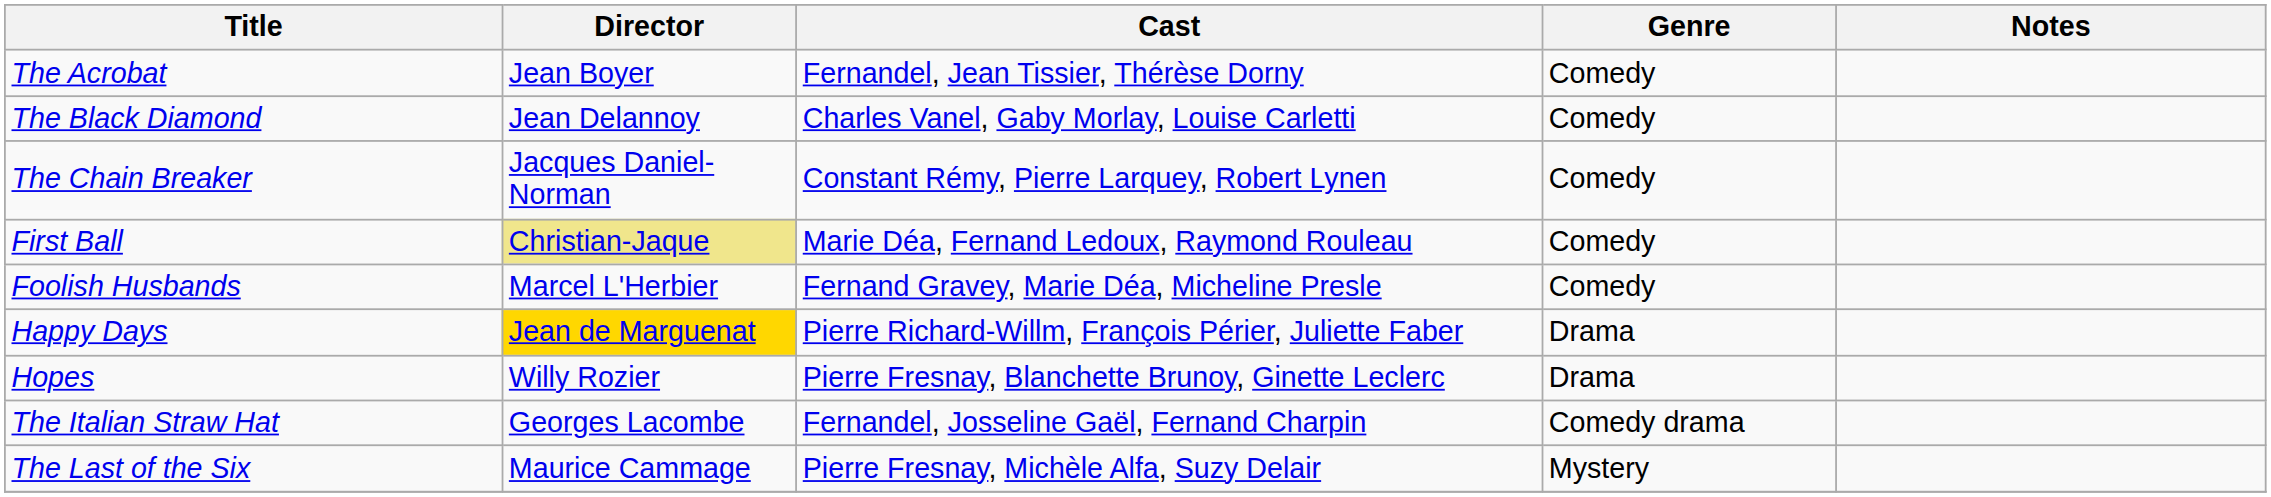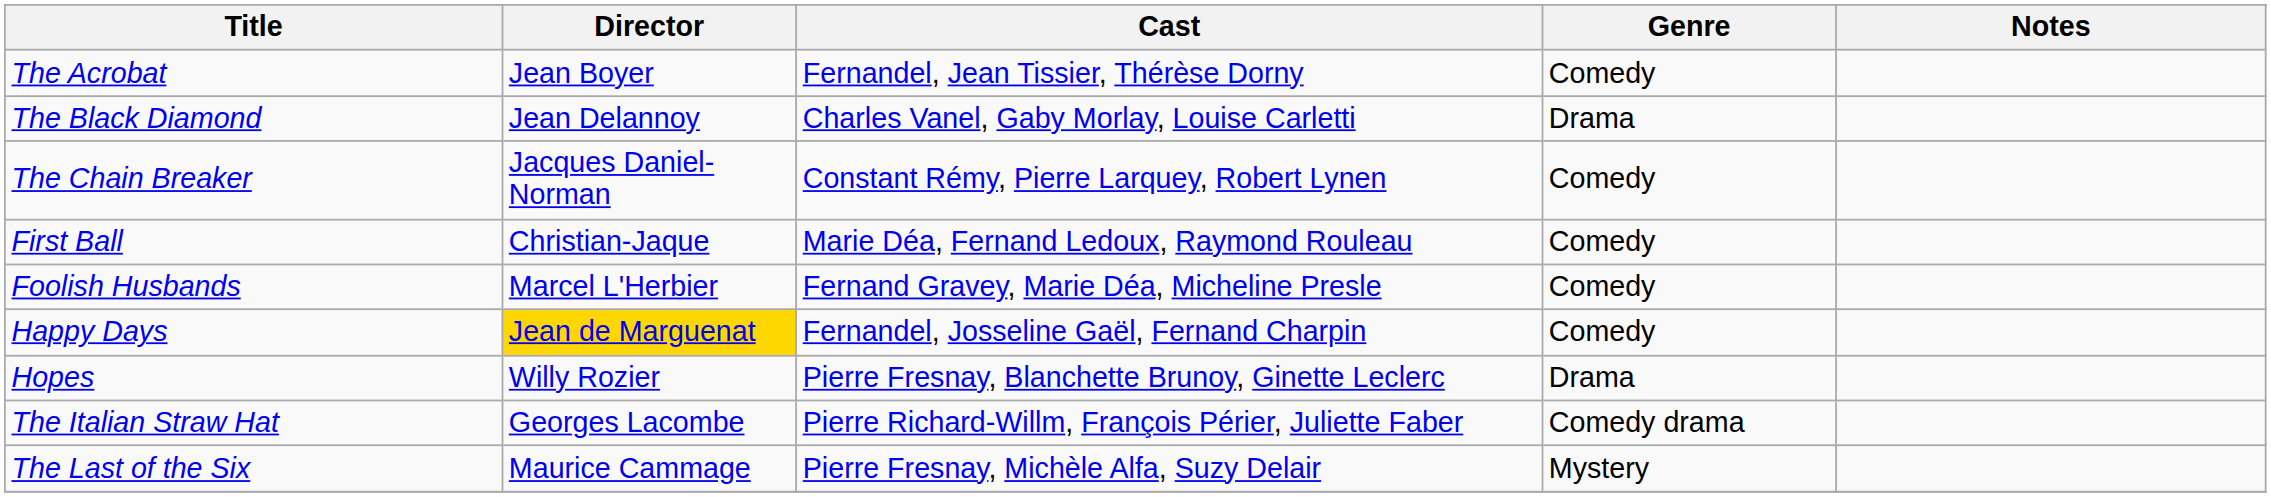The Black Diamond | Genre: Comedy -> Drama
First Ball | Director: khaki background -> no background
Happy Days | Cast: Pierre Richard-Willm, François Périer, Juliette Faber -> Fernandel, Josseline Gaël, Fernand Charpin
Happy Days | Genre: Drama -> Comedy
The Italian Straw Hat | Cast: Fernandel, Josseline Gaël, Fernand Charpin -> Pierre Richard-Willm, François Périer, Juliette Faber
